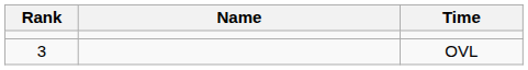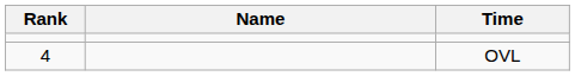OVL | Rank: 3 -> 4
